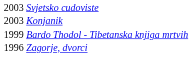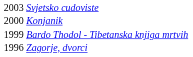Konjanik | column 1: 2003 -> 2000
